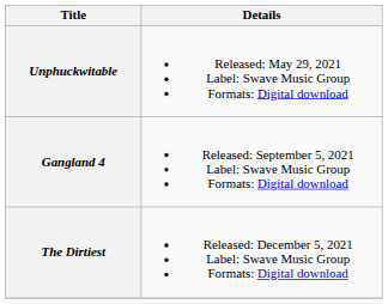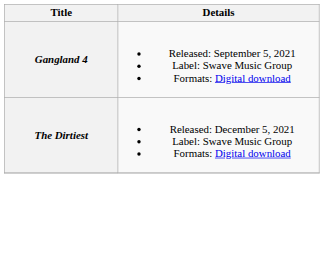- row: Unphuckwitable | Released: May 29, 2021 Label: Swave Music Group Formats: Digital download
